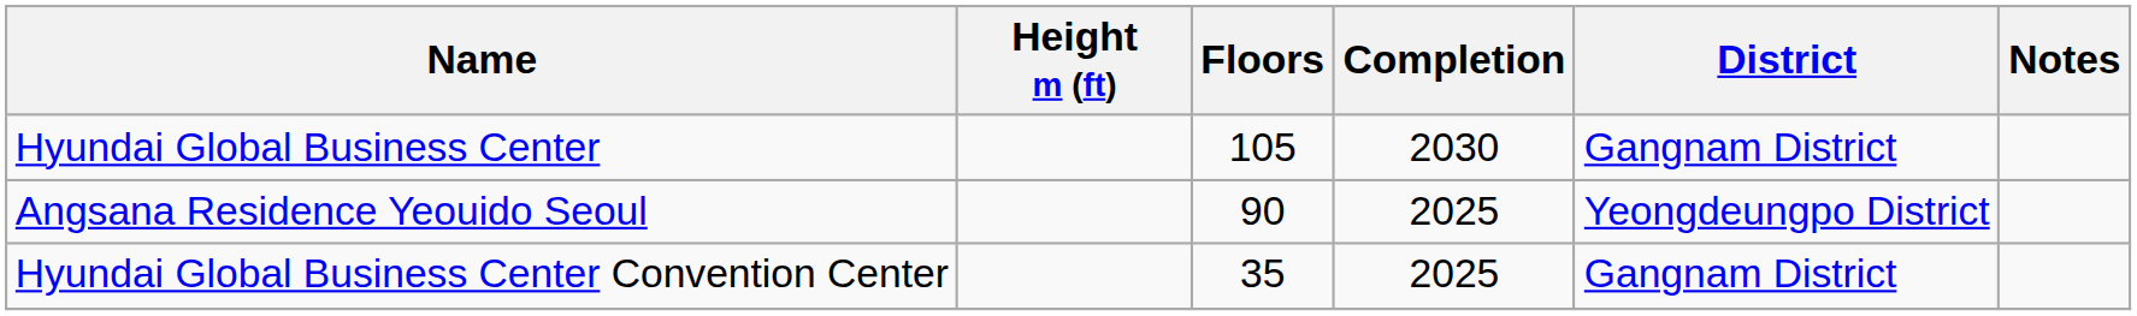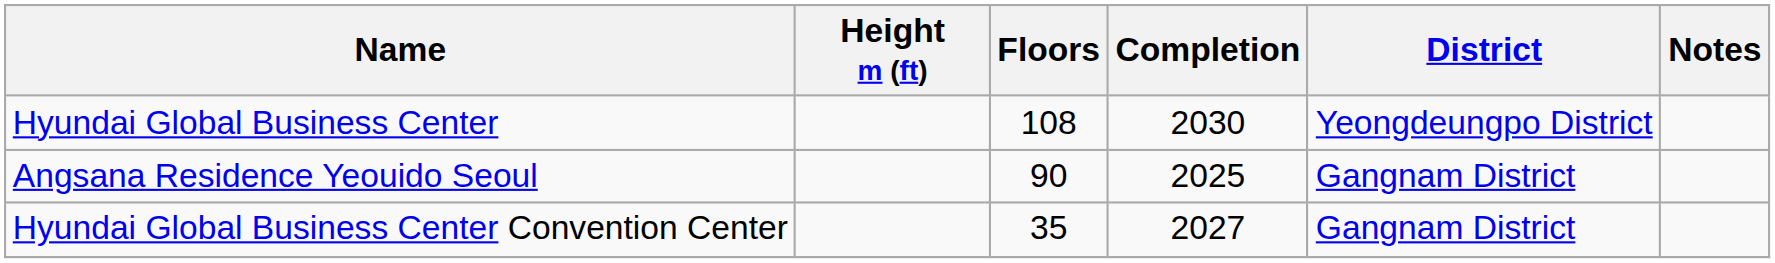Hyundai Global Business Center | Floors: 105 -> 108
Hyundai Global Business Center | District: Gangnam District -> Yeongdeungpo District
Angsana Residence Yeouido Seoul | District: Yeongdeungpo District -> Gangnam District
Hyundai Global Business Center Convention Center | Completion: 2025 -> 2027
